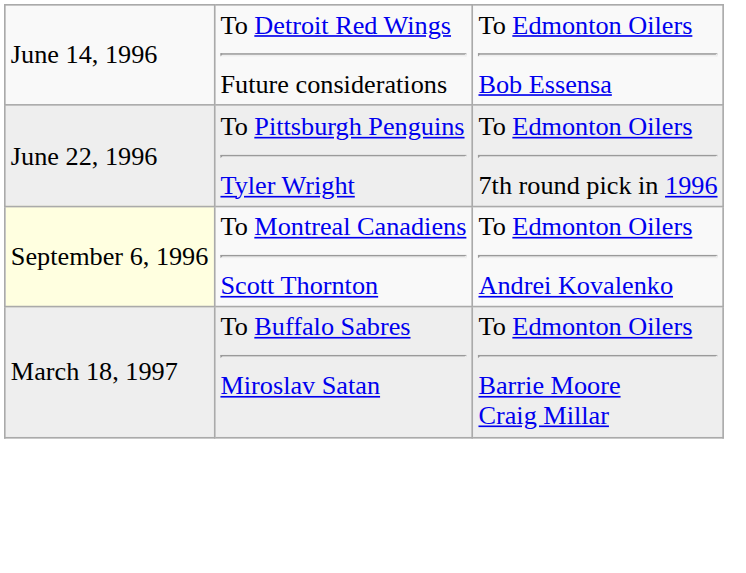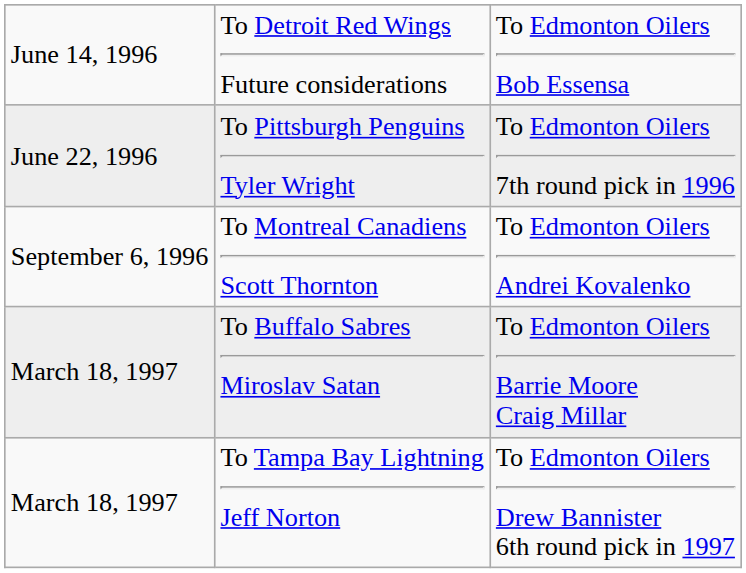To Montreal Canadiens Scott Thornton | column 1: lightyellow background -> no background
+ row: March 18, 1997 | To Tampa Bay Lightning Jeff Norton | To Edmonton Oilers Drew Bannister 6th round pick in 1997
